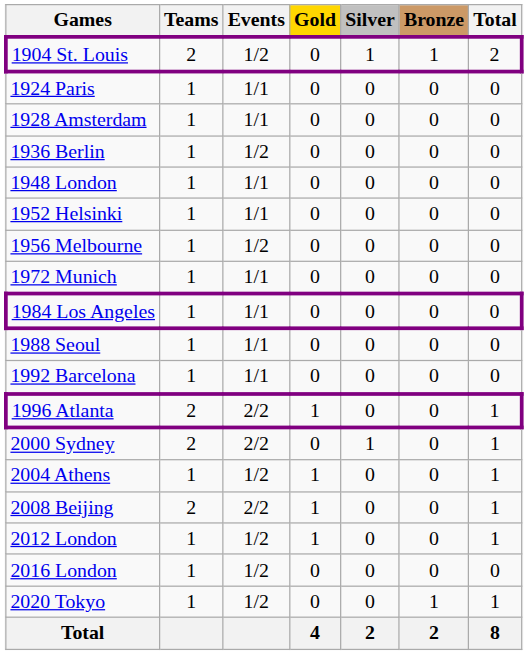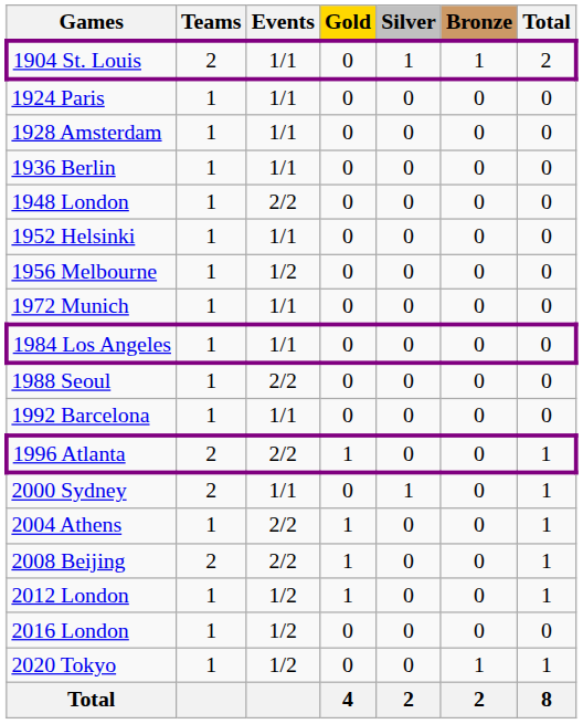1904 St. Louis | Events: 1/2 -> 1/1
1936 Berlin | Events: 1/2 -> 1/1
1948 London | Events: 1/1 -> 2/2
1988 Seoul | Events: 1/1 -> 2/2
2000 Sydney | Events: 2/2 -> 1/1
2004 Athens | Events: 1/2 -> 2/2
